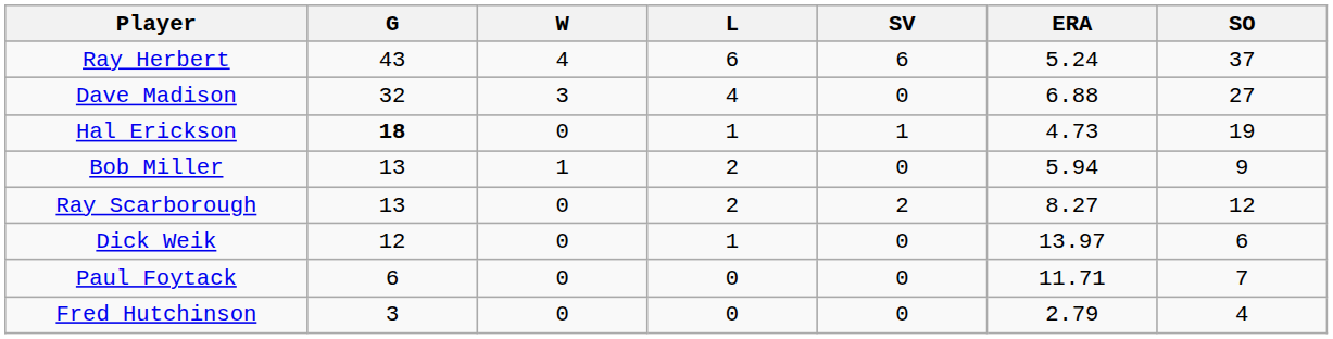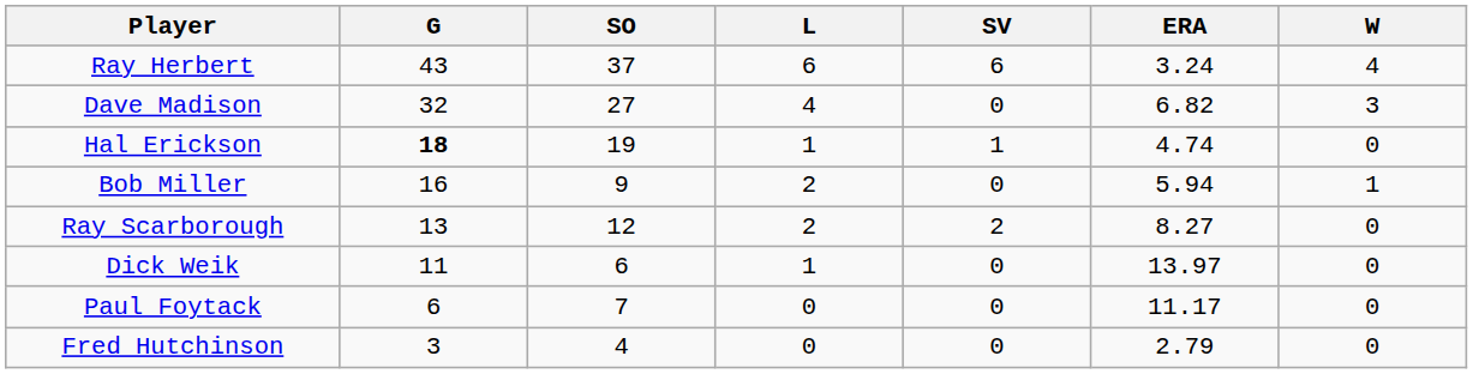columns swapped: W <-> SO
Ray Herbert | ERA: 5.24 -> 3.24
Dave Madison | ERA: 6.88 -> 6.82
Hal Erickson | ERA: 4.73 -> 4.74
Bob Miller | G: 13 -> 16
Dick Weik | G: 12 -> 11
Paul Foytack | ERA: 11.71 -> 11.17
